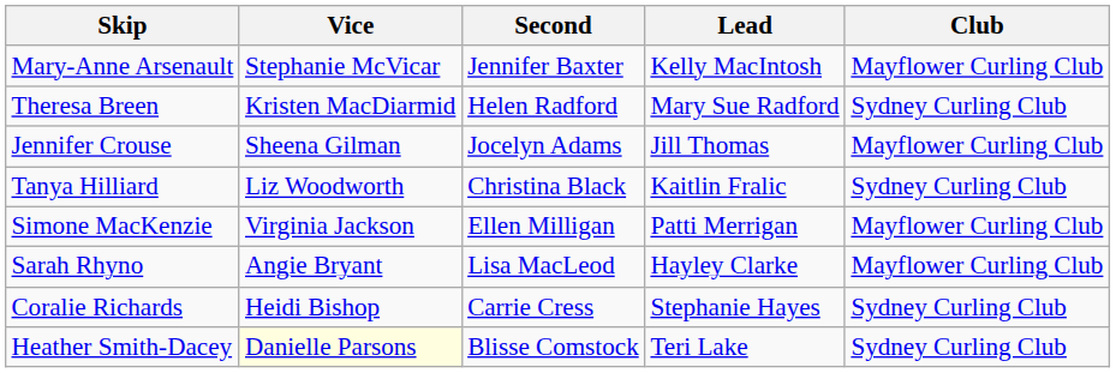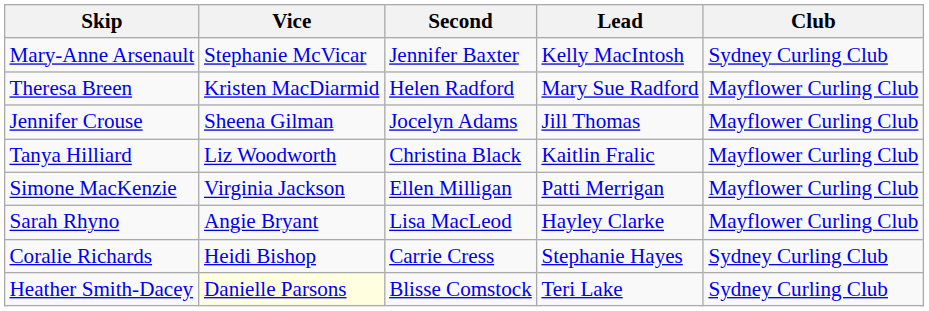Mary-Anne Arsenault | Club: Mayflower Curling Club -> Sydney Curling Club
Theresa Breen | Club: Sydney Curling Club -> Mayflower Curling Club
Tanya Hilliard | Club: Sydney Curling Club -> Mayflower Curling Club
